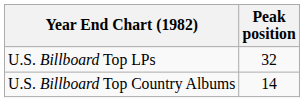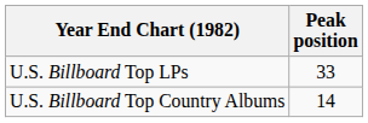U.S. Billboard Top LPs | Peak position: 32 -> 33
